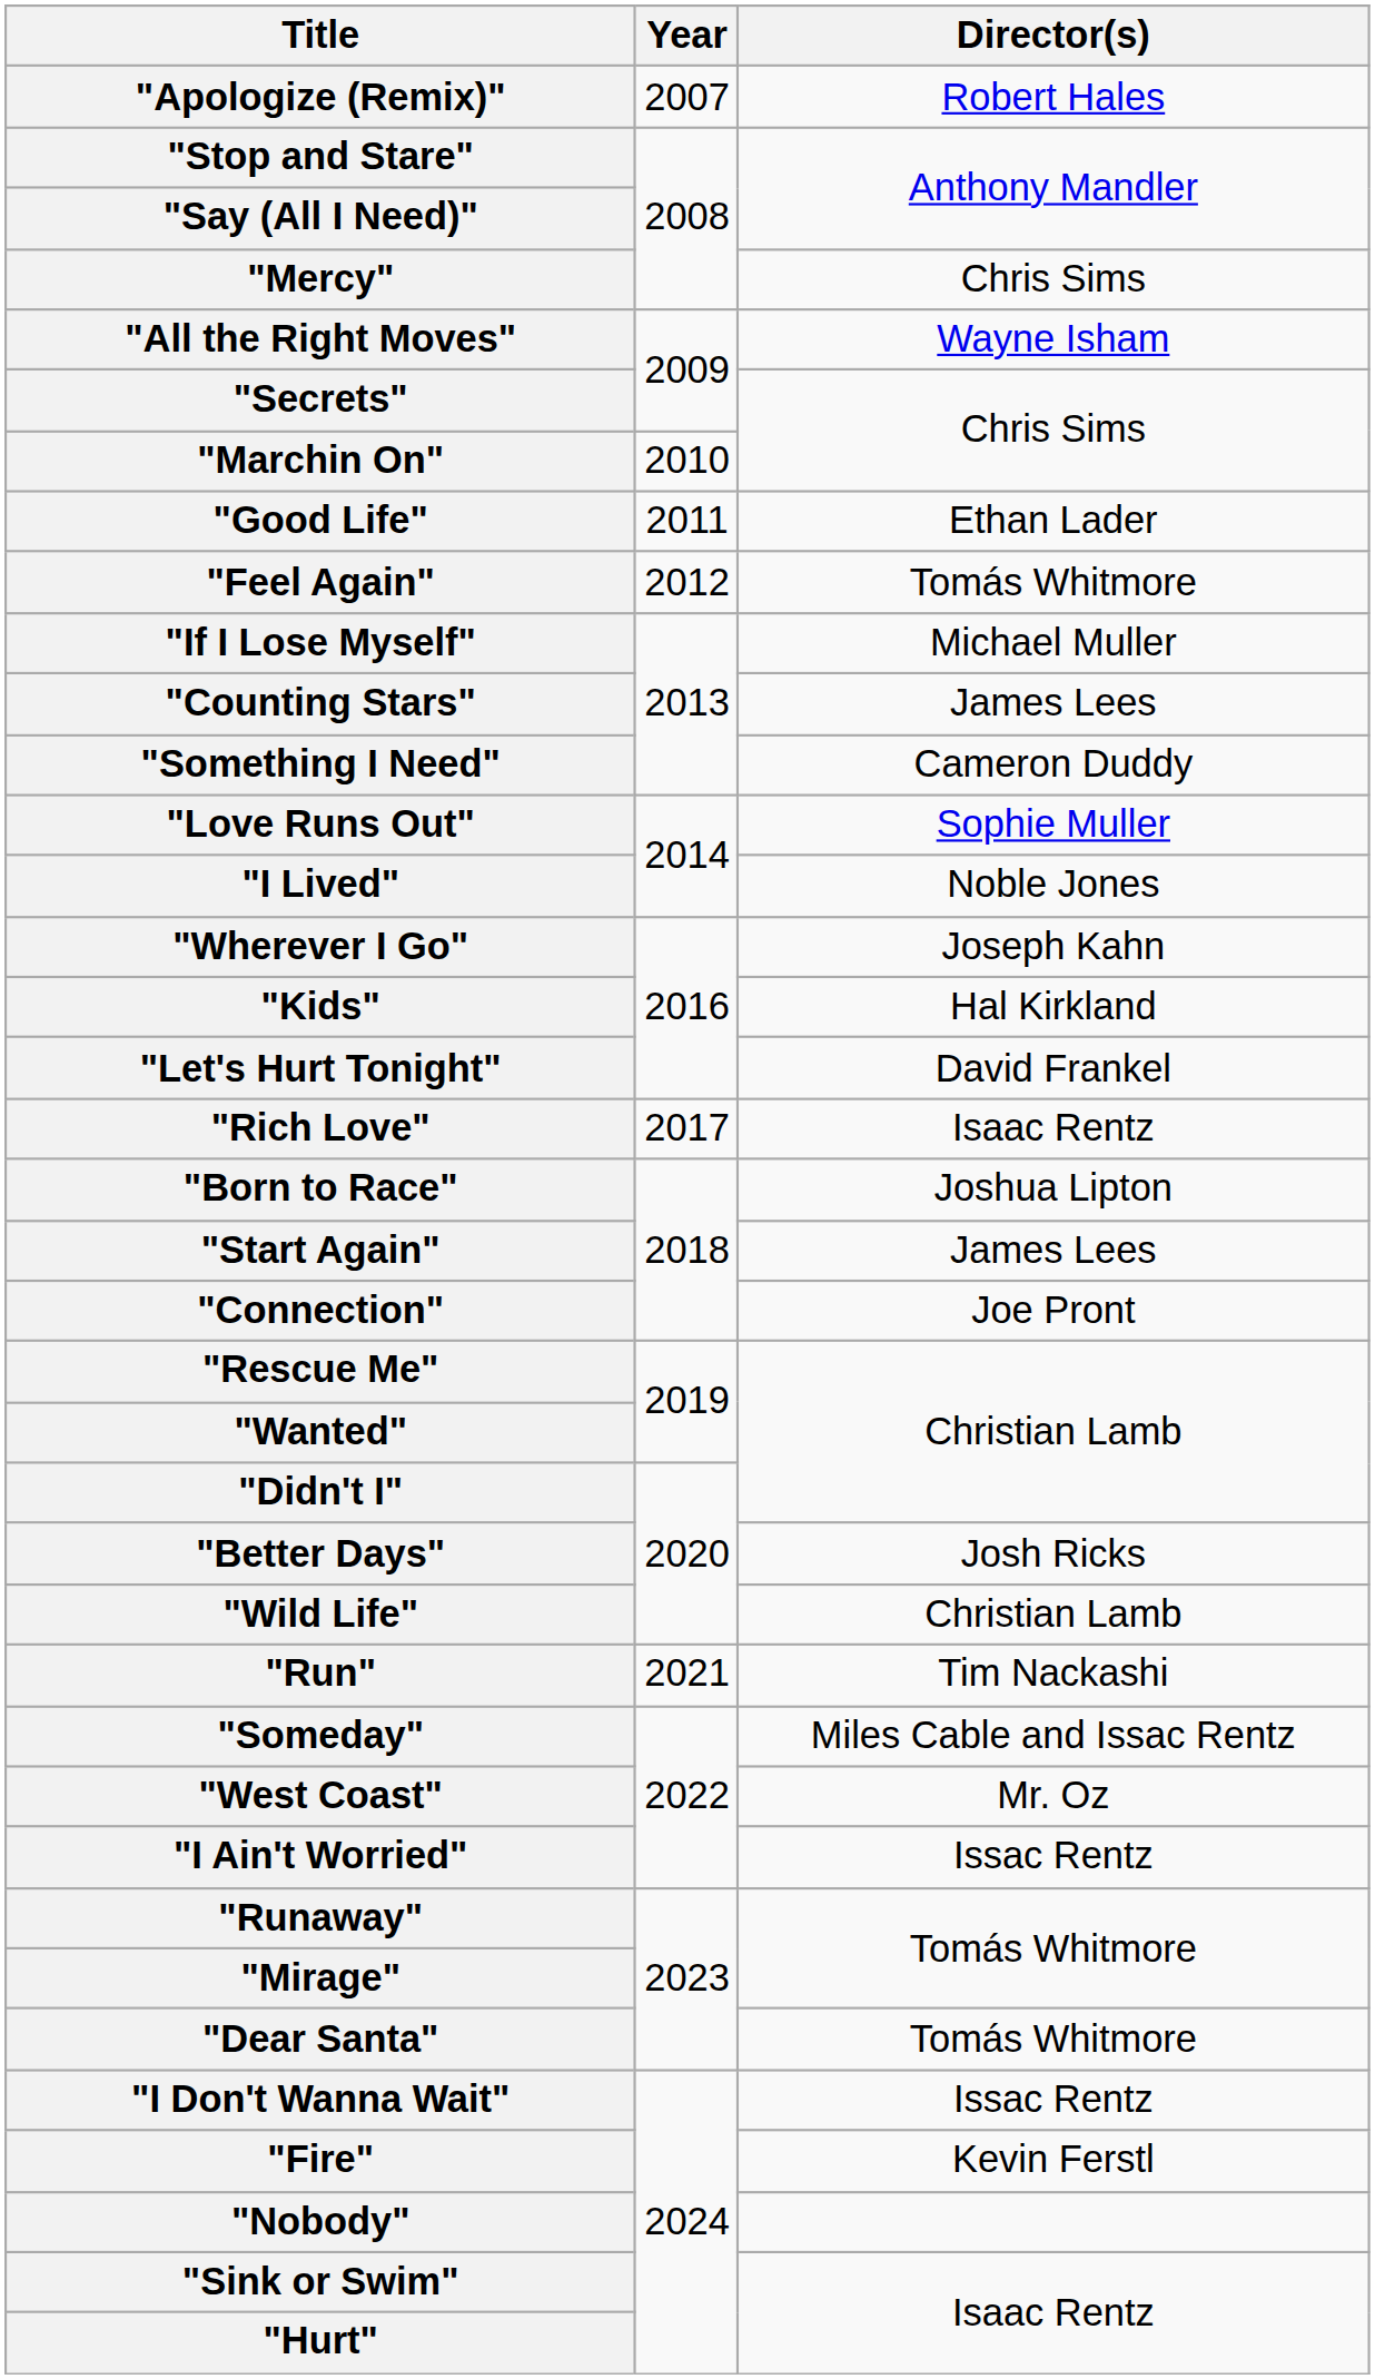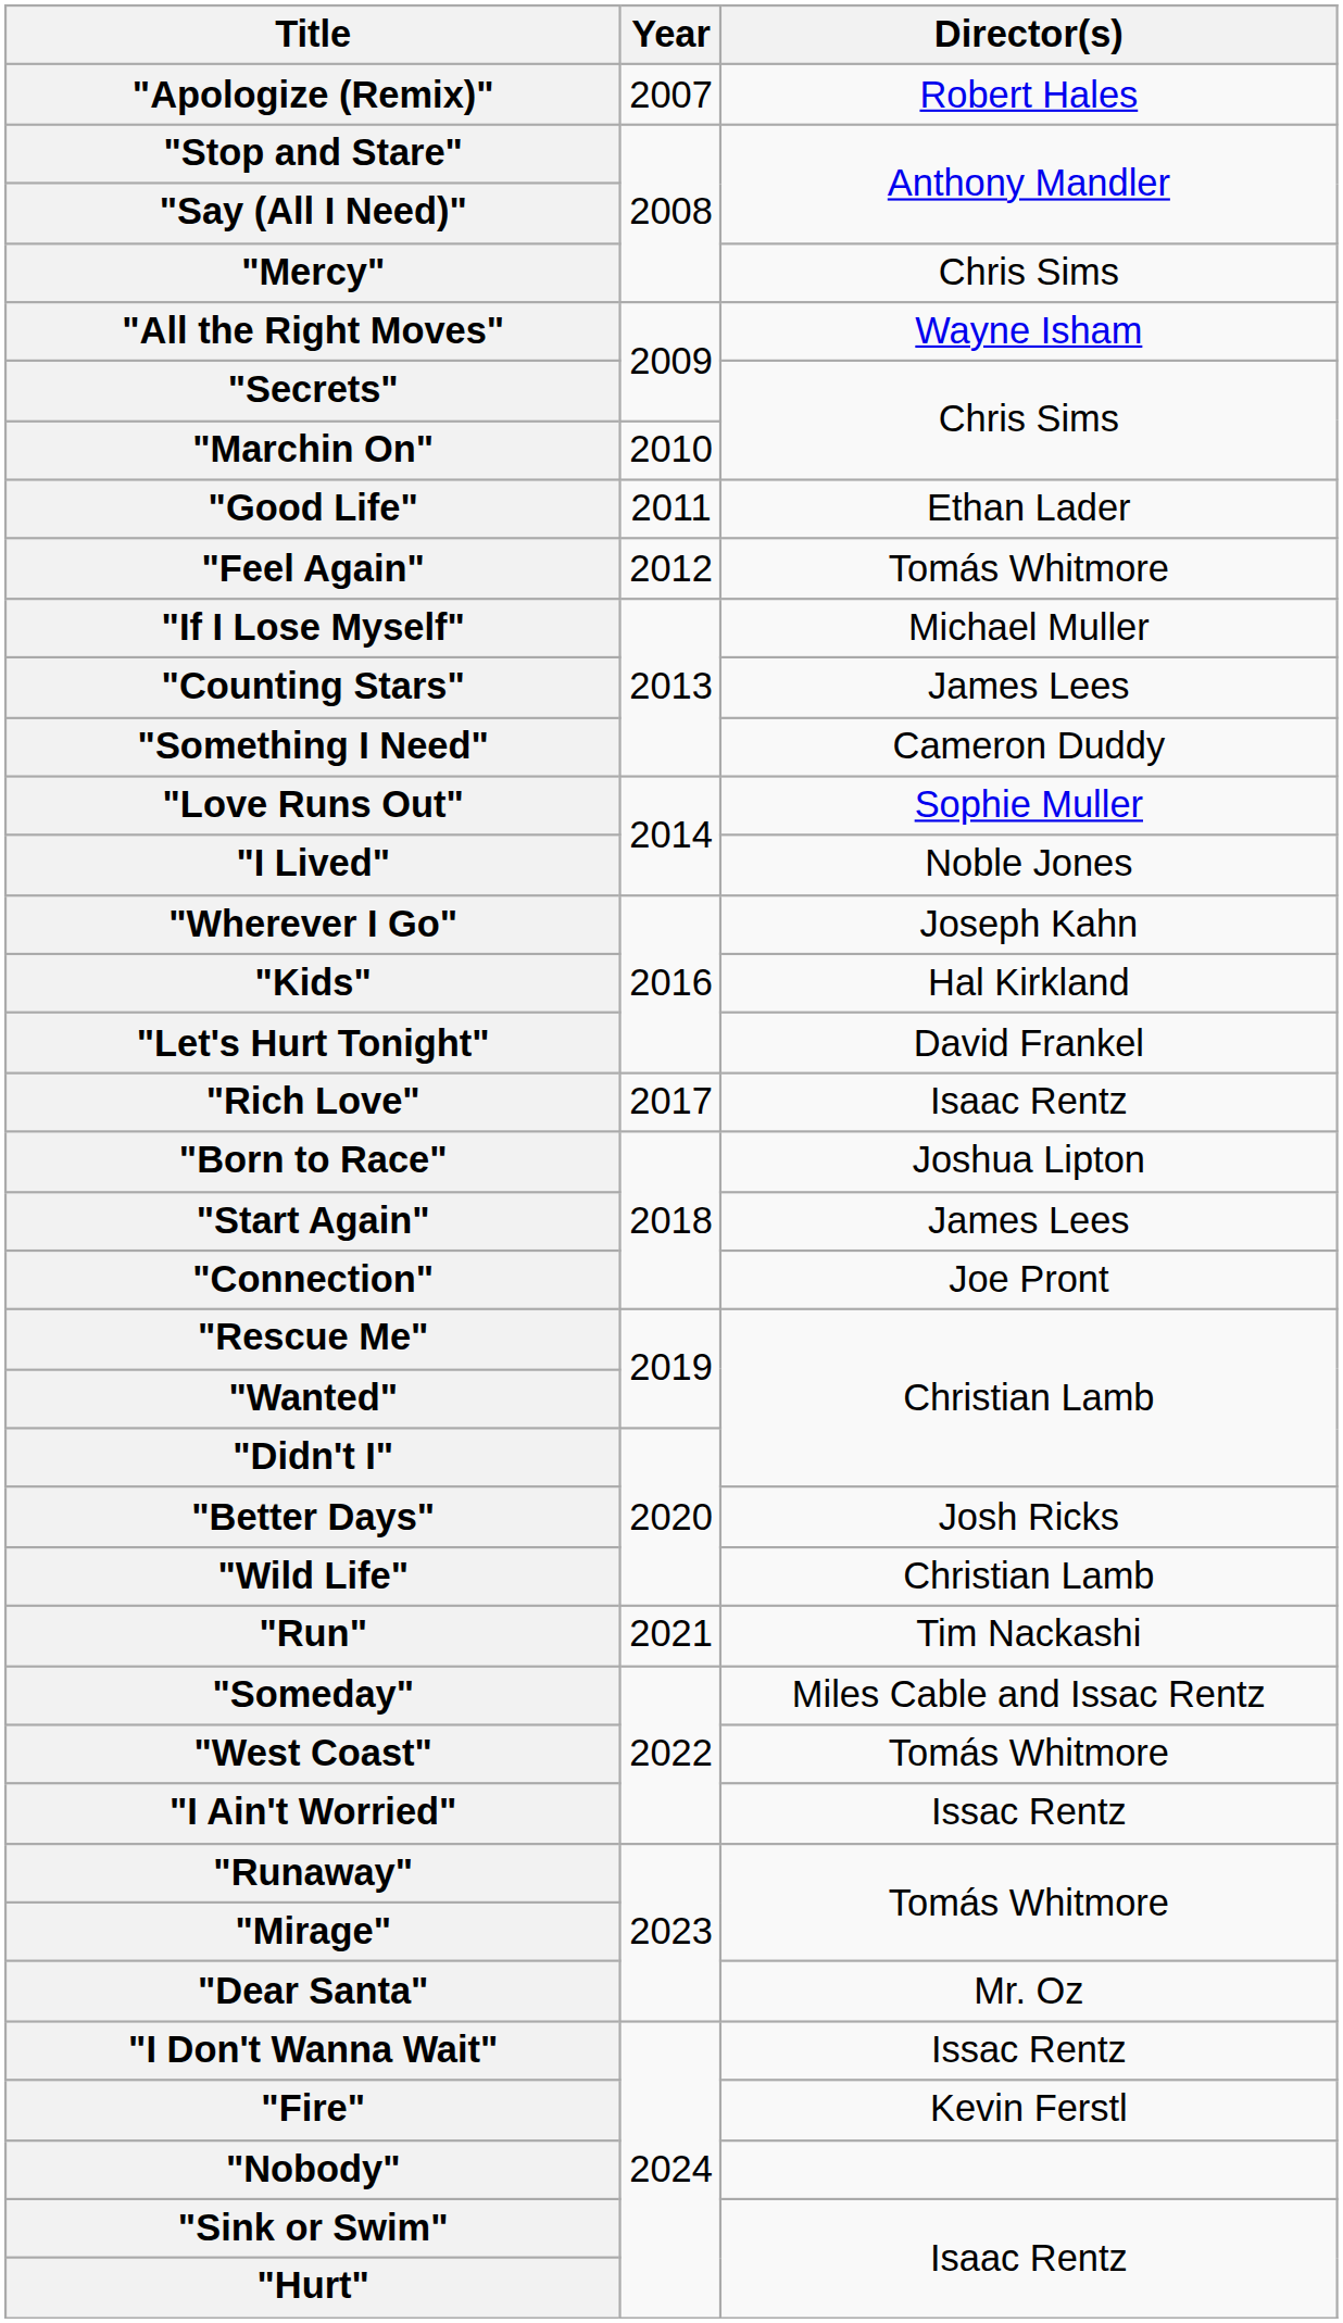"West Coast" | Director(s): Mr. Oz -> Tomás Whitmore
"Dear Santa" | Director(s): Tomás Whitmore -> Mr. Oz
